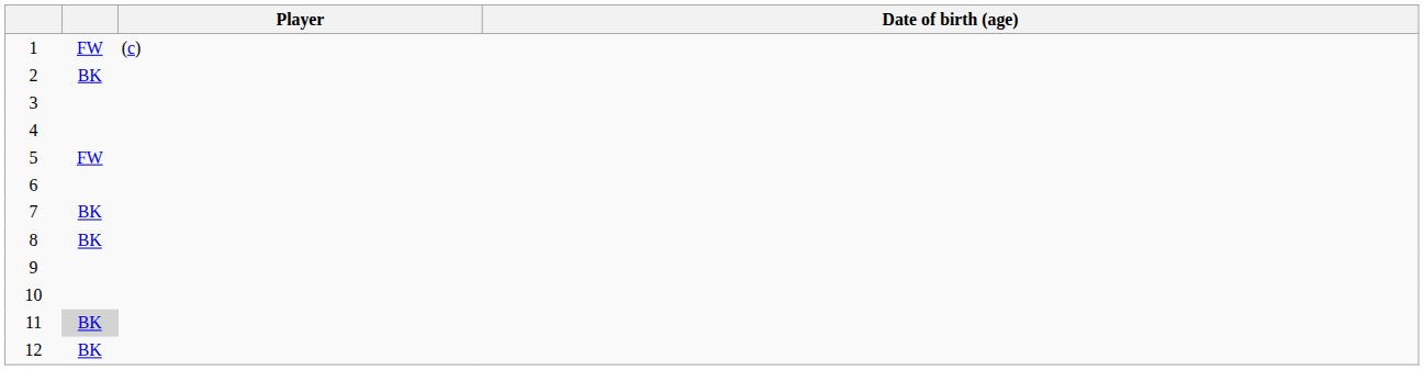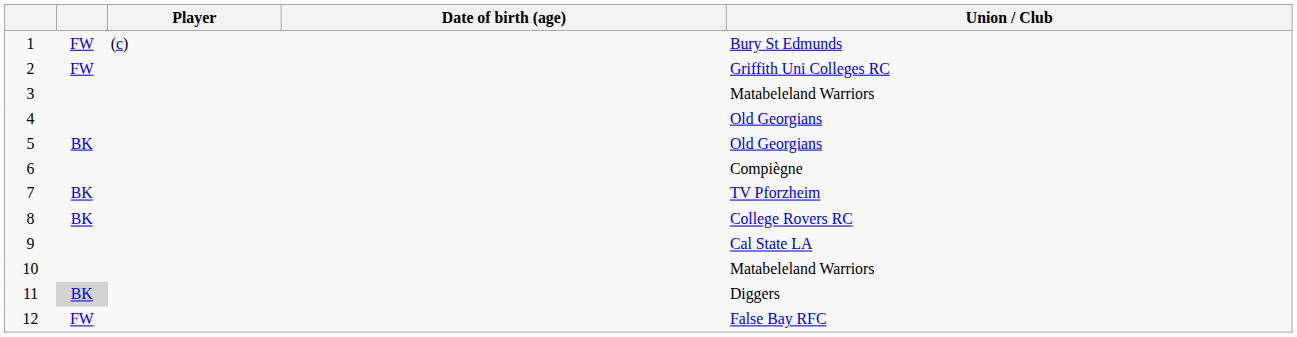+ column: Union / Club | Bury St Edmunds | Griffith Uni Colleges RC | Matabeleland Warriors | Old Georgians | Old Georgians | Compiègne | TV Pforzheim | College Rovers RC | Cal State LA | Matabeleland Warriors | Diggers | False Bay RFC
2 | column 2: BK -> FW
5 | column 2: FW -> BK
12 | column 2: BK -> FW
